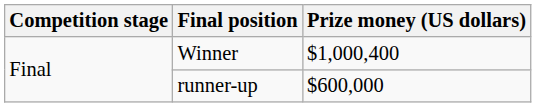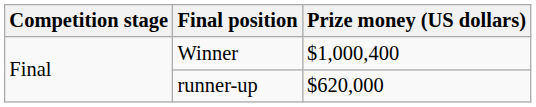runner-up | Prize money (US dollars): $600,000 -> $620,000
